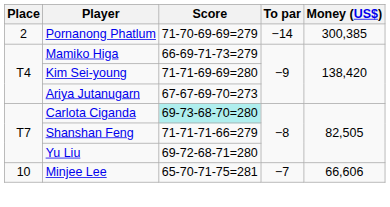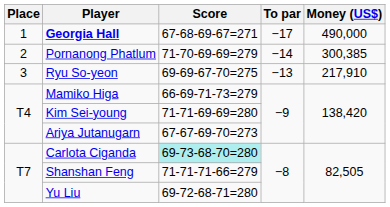+ row: 1 | Georgia Hall | 67-68-69-67=271 | −17 | 490,000
+ row: 3 | Ryu So-yeon | 69-69-67-70=275 | −13 | 217,910
- row: 10 | Minjee Lee | 65-70-71-75=281 | −7 | 66,606
